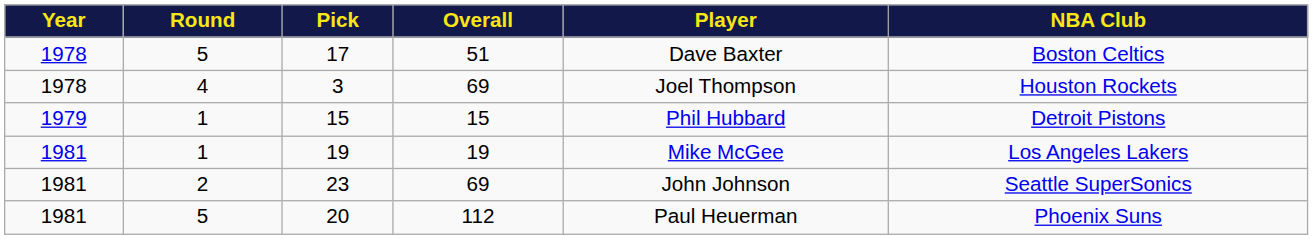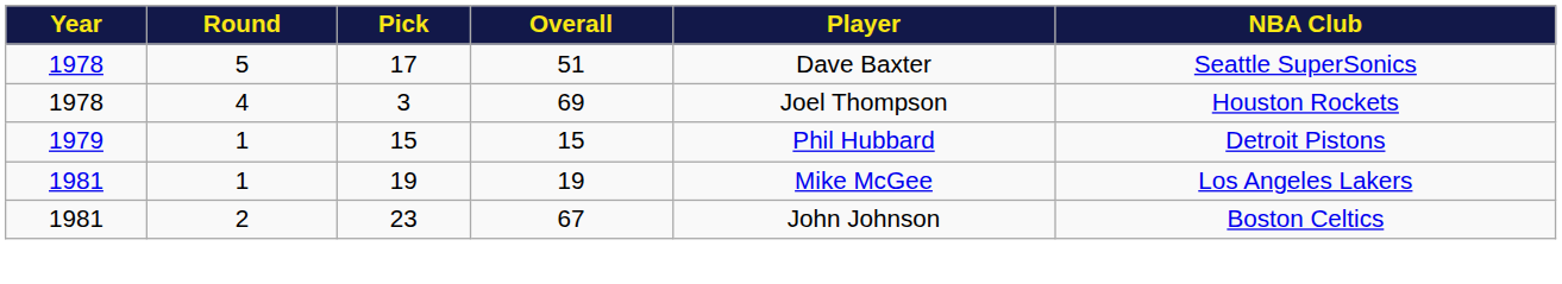17 | NBA Club: Boston Celtics -> Seattle SuperSonics
23 | Overall: 69 -> 67
23 | NBA Club: Seattle SuperSonics -> Boston Celtics
- row: 1981 | 5 | 20 | 112 | Paul Heuerman | Phoenix Suns
